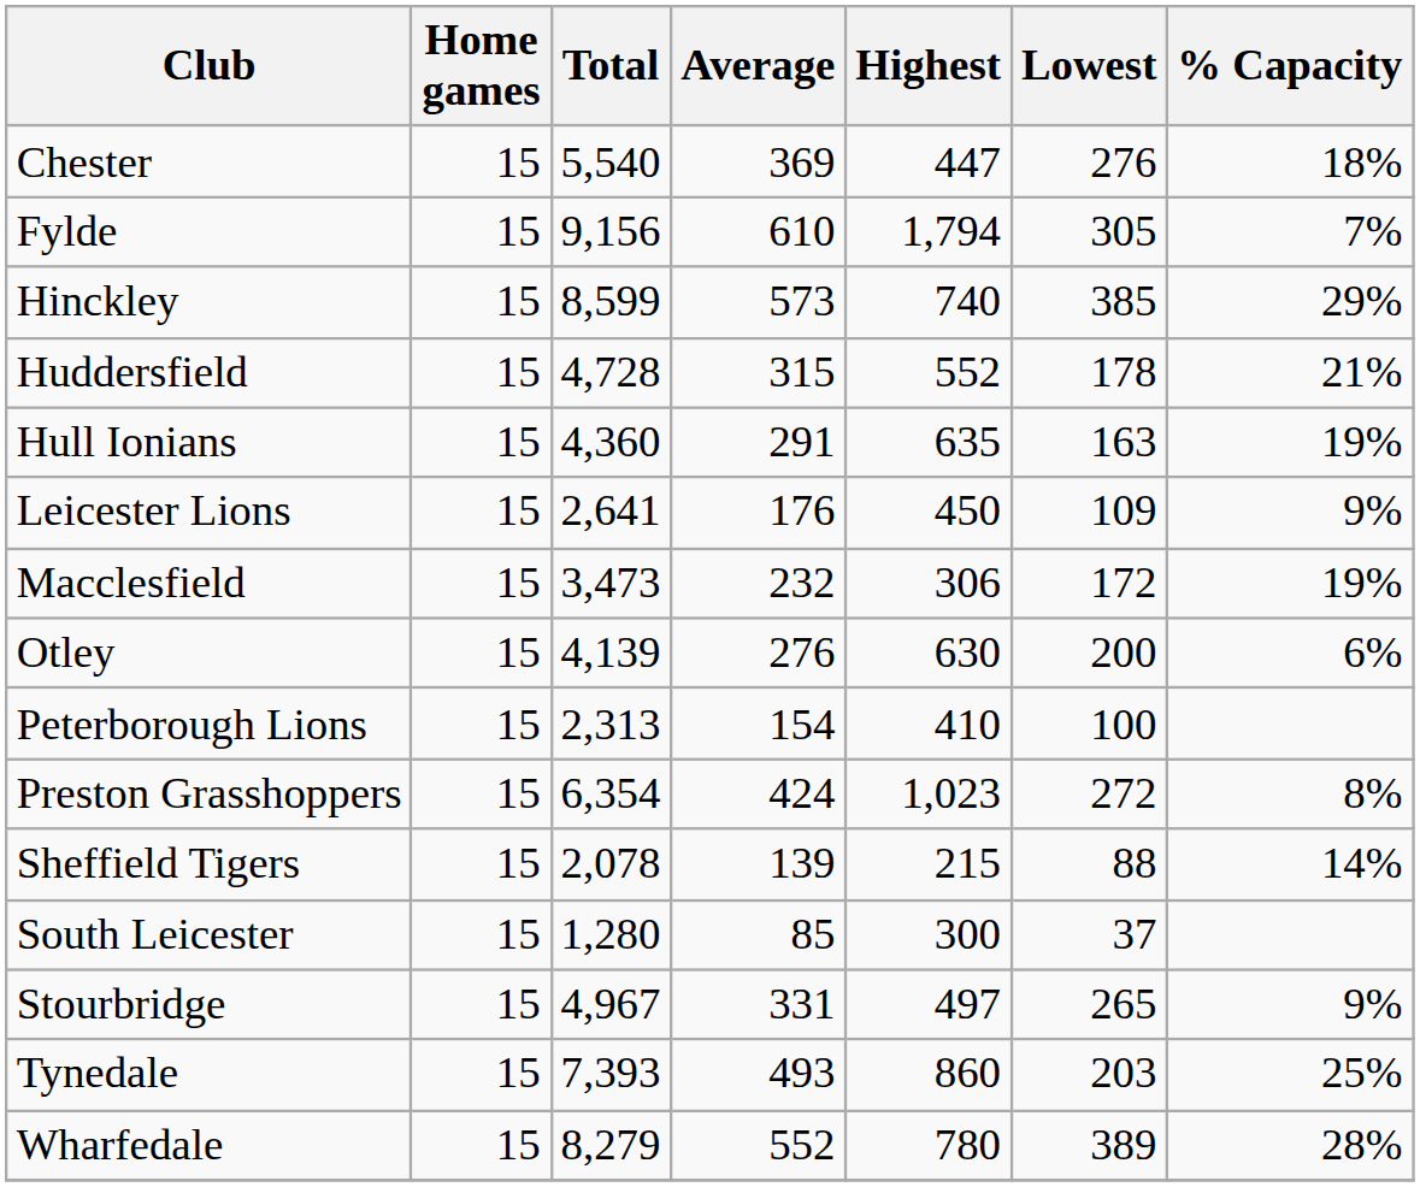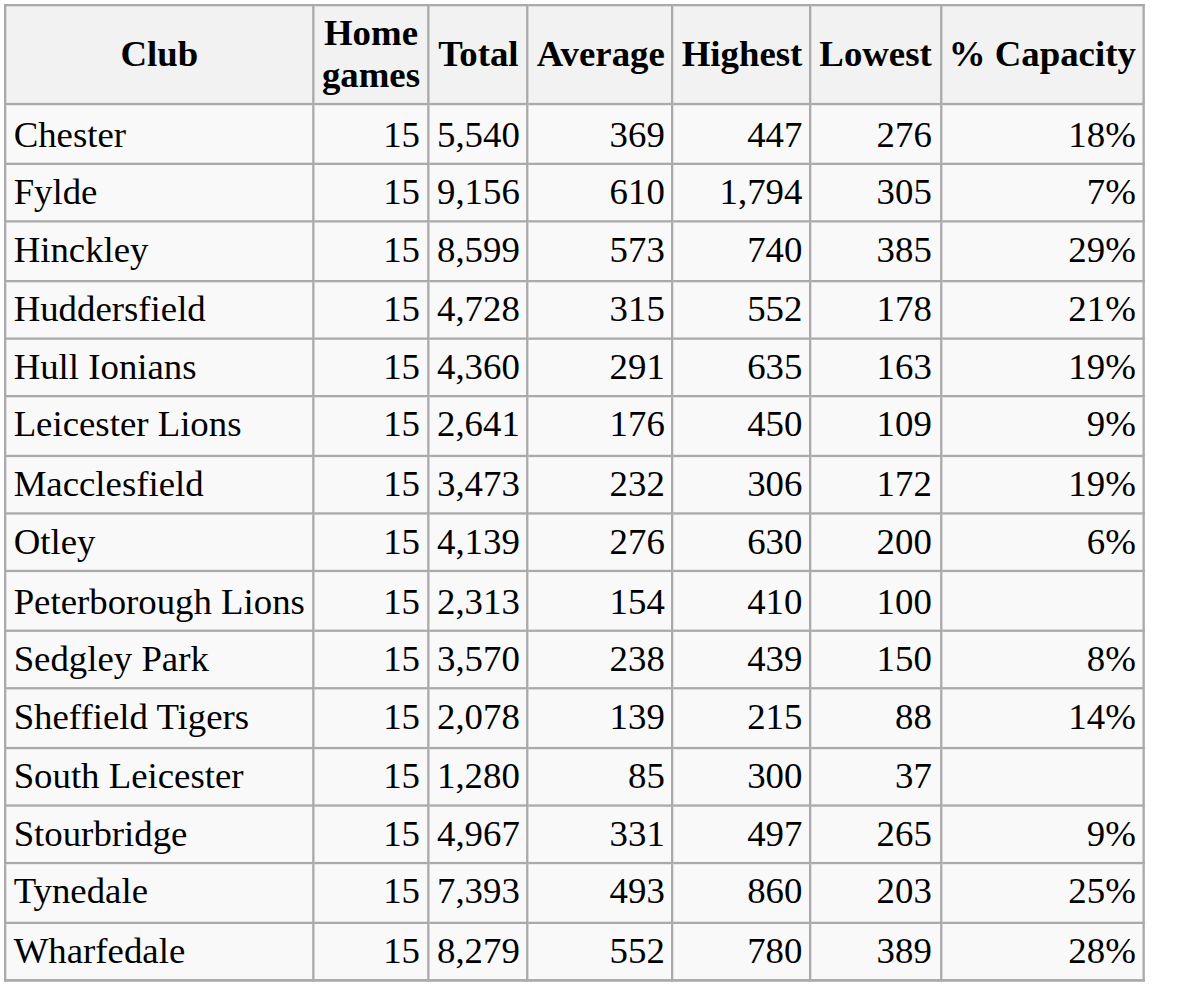- row: Preston Grasshoppers | 15 | 6,354 | 424 | 1,023 | 272 | 8%
+ row: Sedgley Park | 15 | 3,570 | 238 | 439 | 150 | 8%
